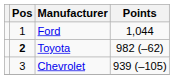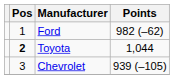Ford | Points: 1,044 -> 982 (–62)
Toyota | Points: 982 (–62) -> 1,044
